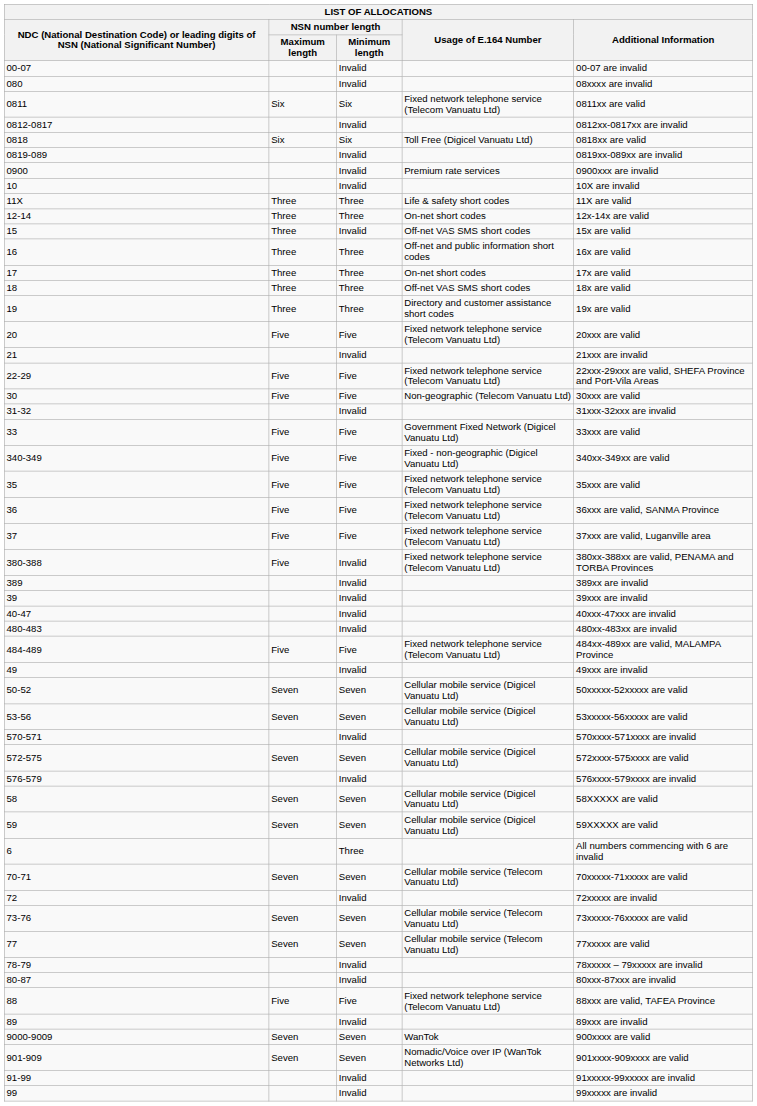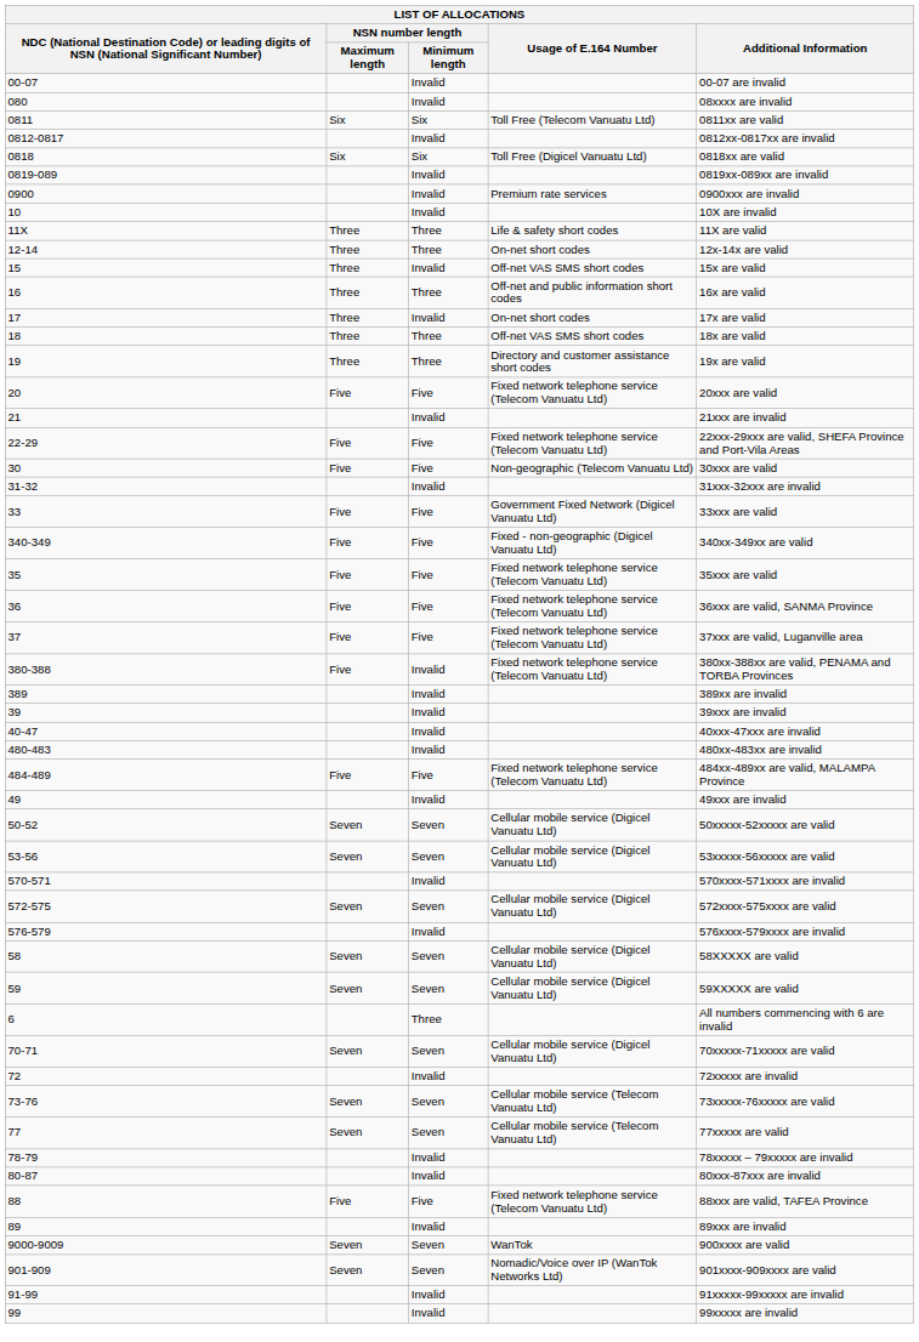0811 | Usage of E.164 Number: Fixed network telephone service (Telecom Vanuatu Ltd) -> Toll Free (Telecom Vanuatu Ltd)
17 | NSN number length / Minimum length: Three -> Invalid
70-71 | Usage of E.164 Number: Cellular mobile service (Telecom Vanuatu Ltd) -> Cellular mobile service (Digicel Vanuatu Ltd)
